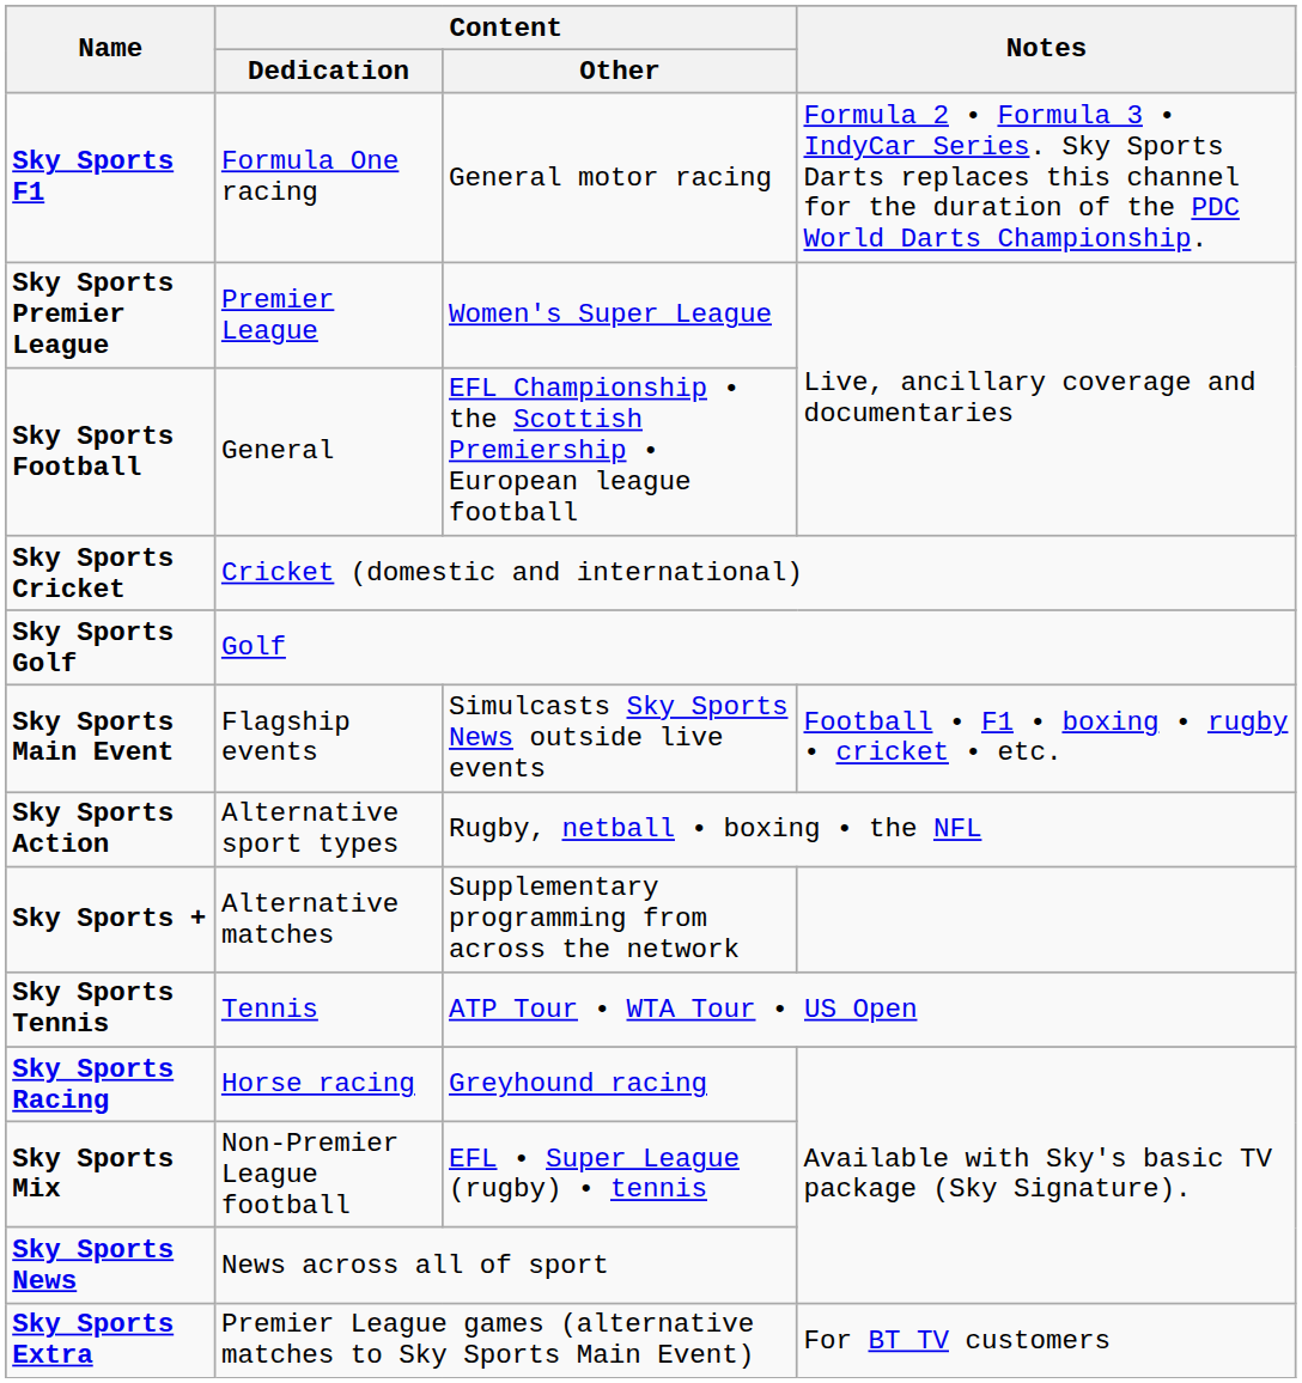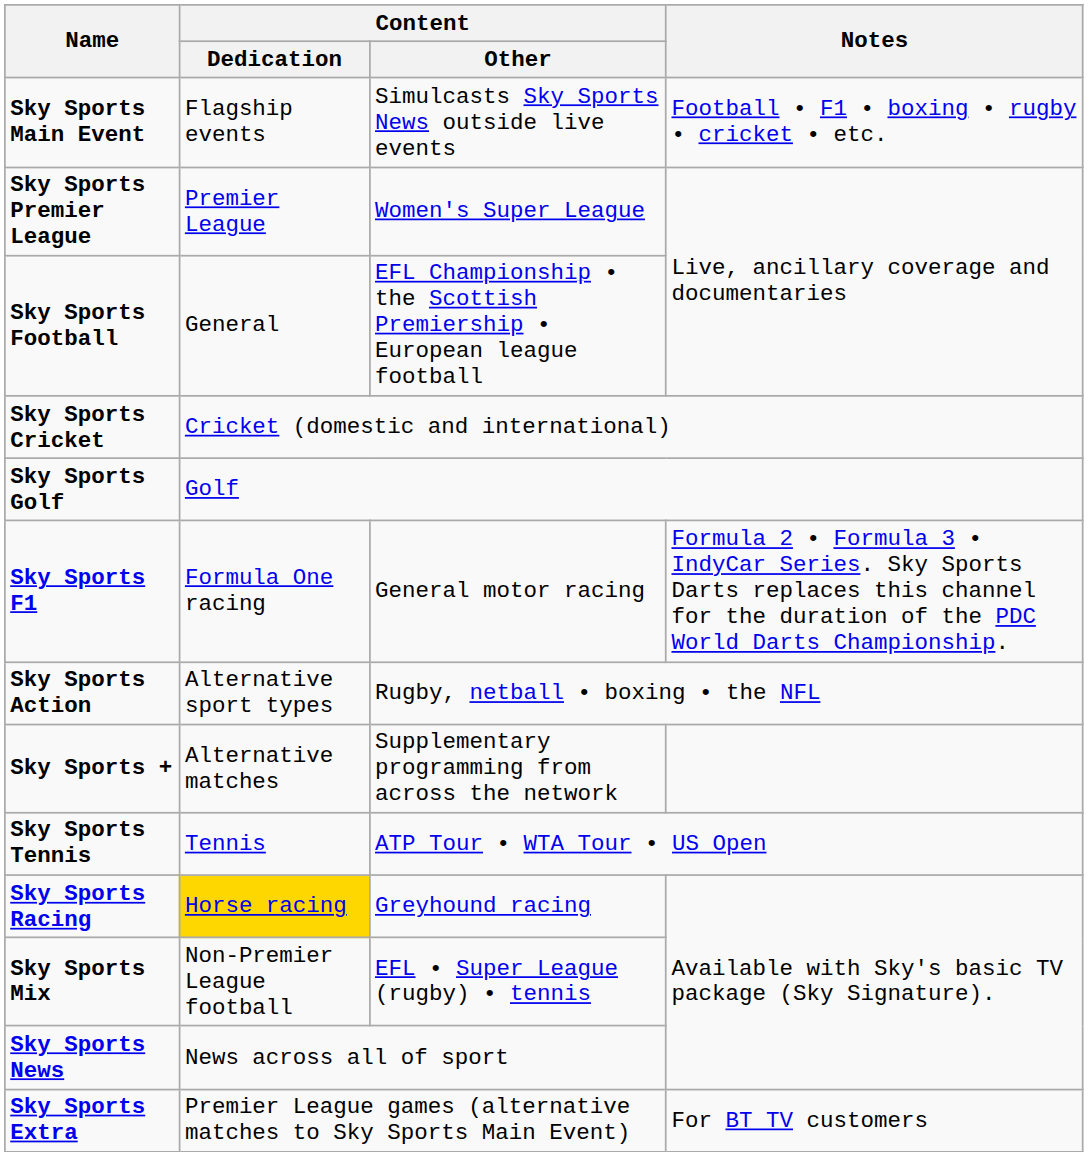rows swapped: Sky Sports Main Event <-> Sky Sports F1
Sky Sports Racing | Content / Dedication: no background -> gold background
